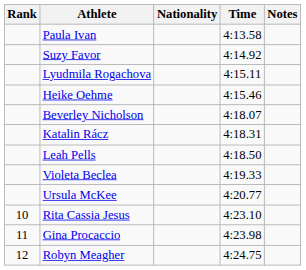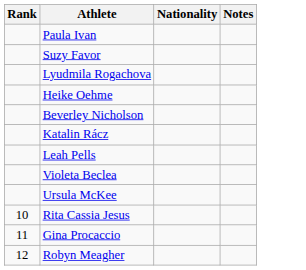- column: Time | 4:13.58 | 4:14.92 | 4:15.11 | 4:15.46 | 4:18.07 | 4:18.31 | 4:18.50 | 4:19.33 | 4:20.77 | 4:23.10 | 4:23.98 | 4:24.75
